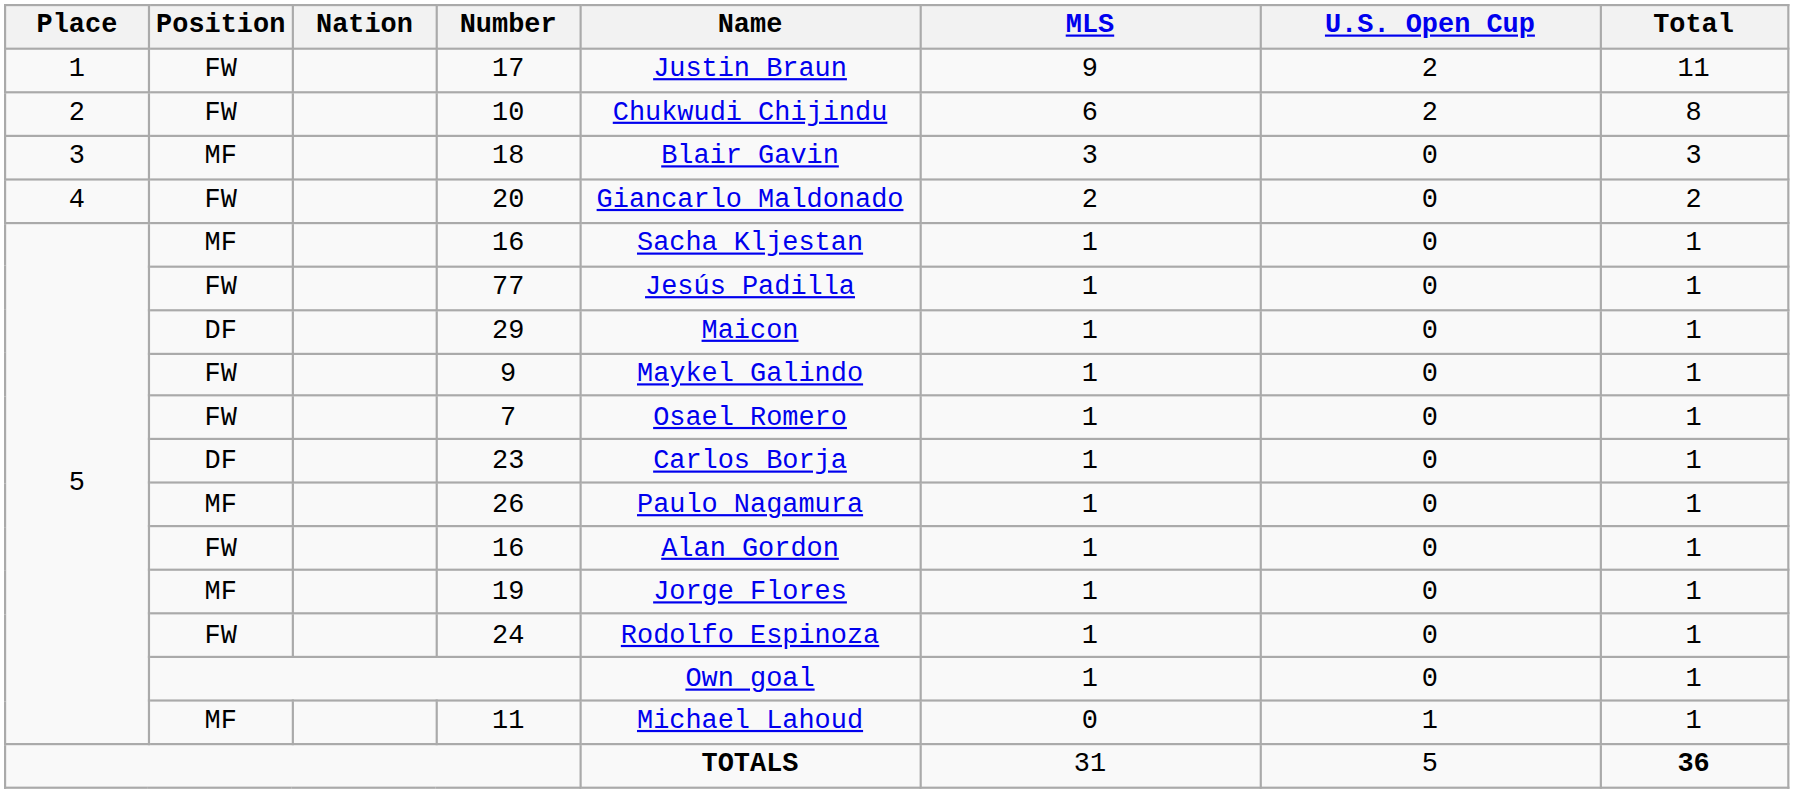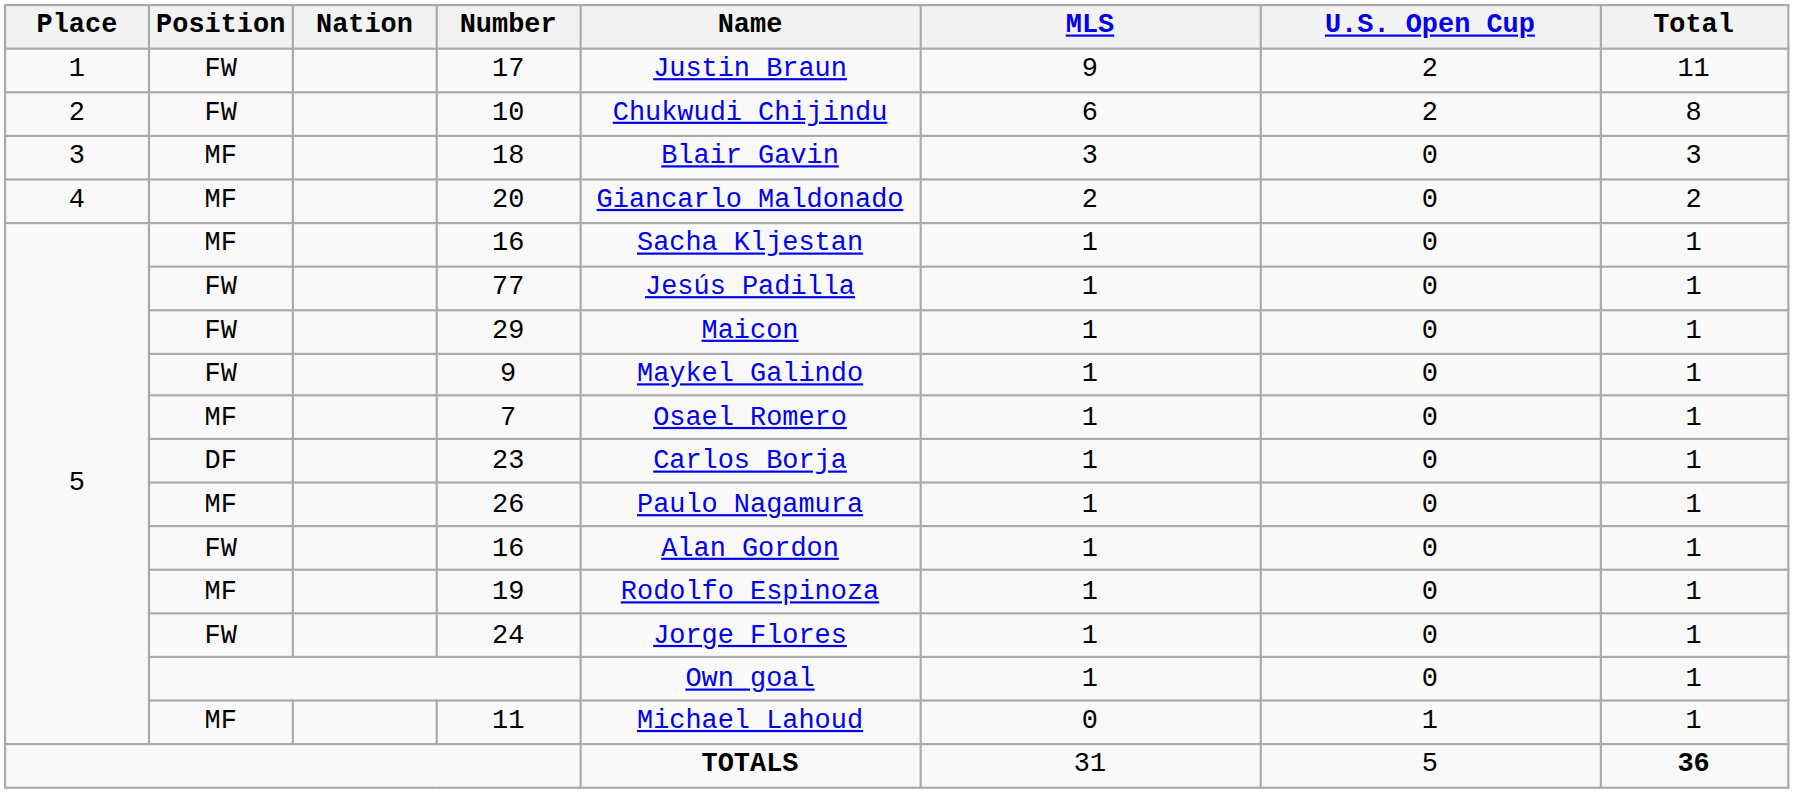20 | Position: FW -> MF
29 | Position: DF -> FW
7 | Position: FW -> MF
19 | Name: Jorge Flores -> Rodolfo Espinoza
24 | Name: Rodolfo Espinoza -> Jorge Flores
